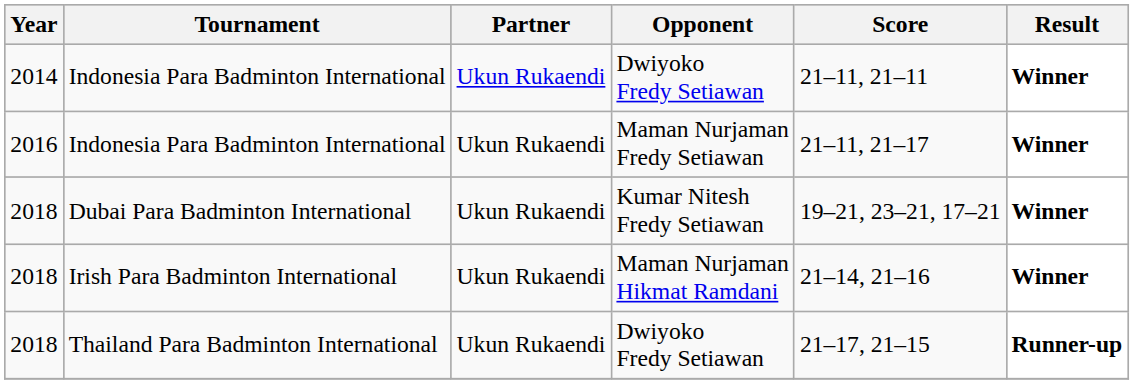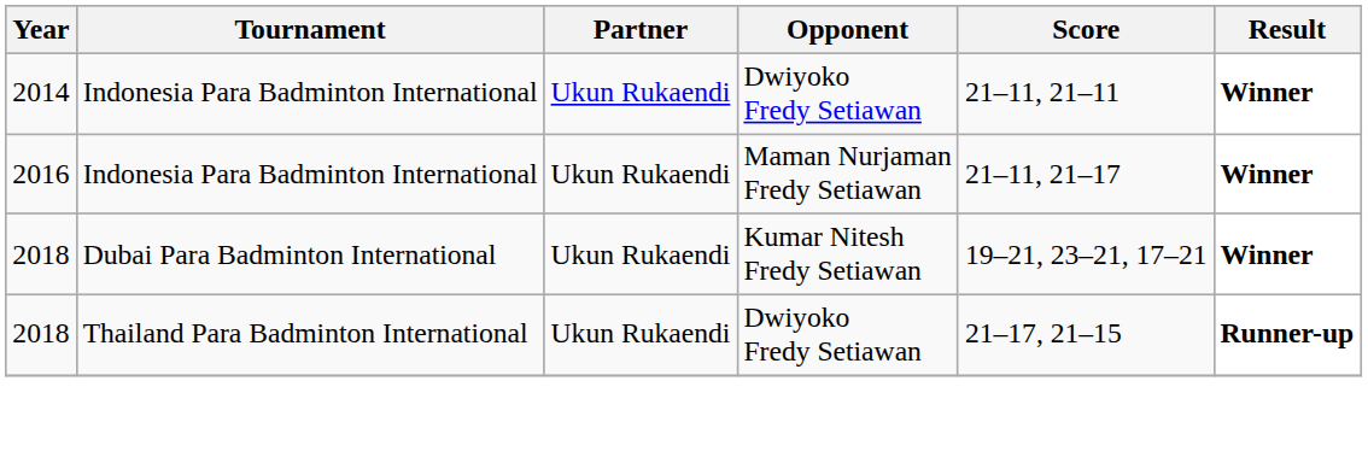- row: 2018 | Irish Para Badminton International | Ukun Rukaendi | Maman Nurjaman Hikmat Ramdani | 21–14, 21–16 | Winner
